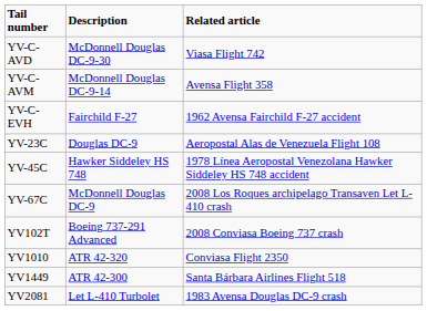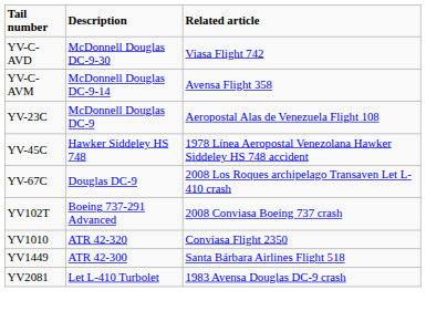- row: YV-C-EVH | Fairchild F-27 | 1962 Avensa Fairchild F-27 accident
YV-23C | Description: Douglas DC-9 -> McDonnell Douglas DC-9
YV-67C | Description: McDonnell Douglas DC-9 -> Douglas DC-9
